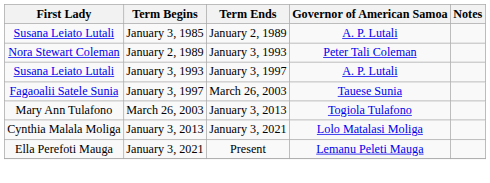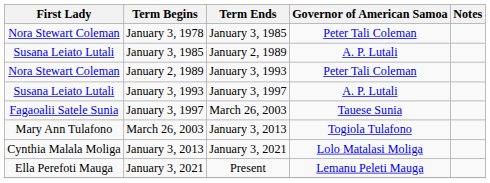+ row: Nora Stewart Coleman | January 3, 1978 | January 3, 1985 | Peter Tali Coleman
